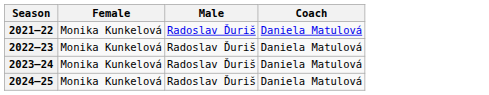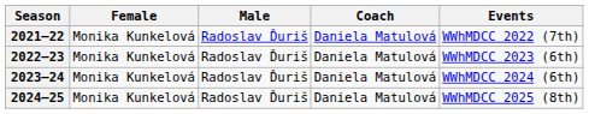+ column: Events | WWhMDCC 2022 (7th) | WWhMDCC 2023 (6th) | WWhMDCC 2024 (6th) | WWhMDCC 2025 (8th)
